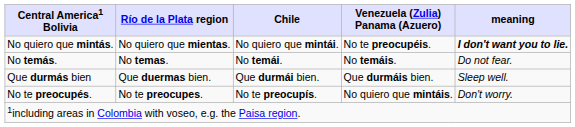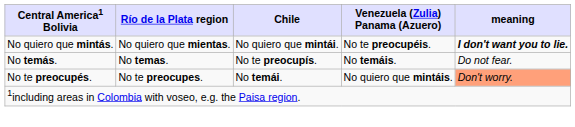No temás. | Chile: No temái. -> No te preocupís.
- row: Que durmás bien | Que duermas bien. | Que durmái bien. | Que durmáis bien. | Sleep well.
No te preocupés. | Chile: No te preocupís. -> No temái.
No te preocupés. | meaning: no background -> lightsalmon background
